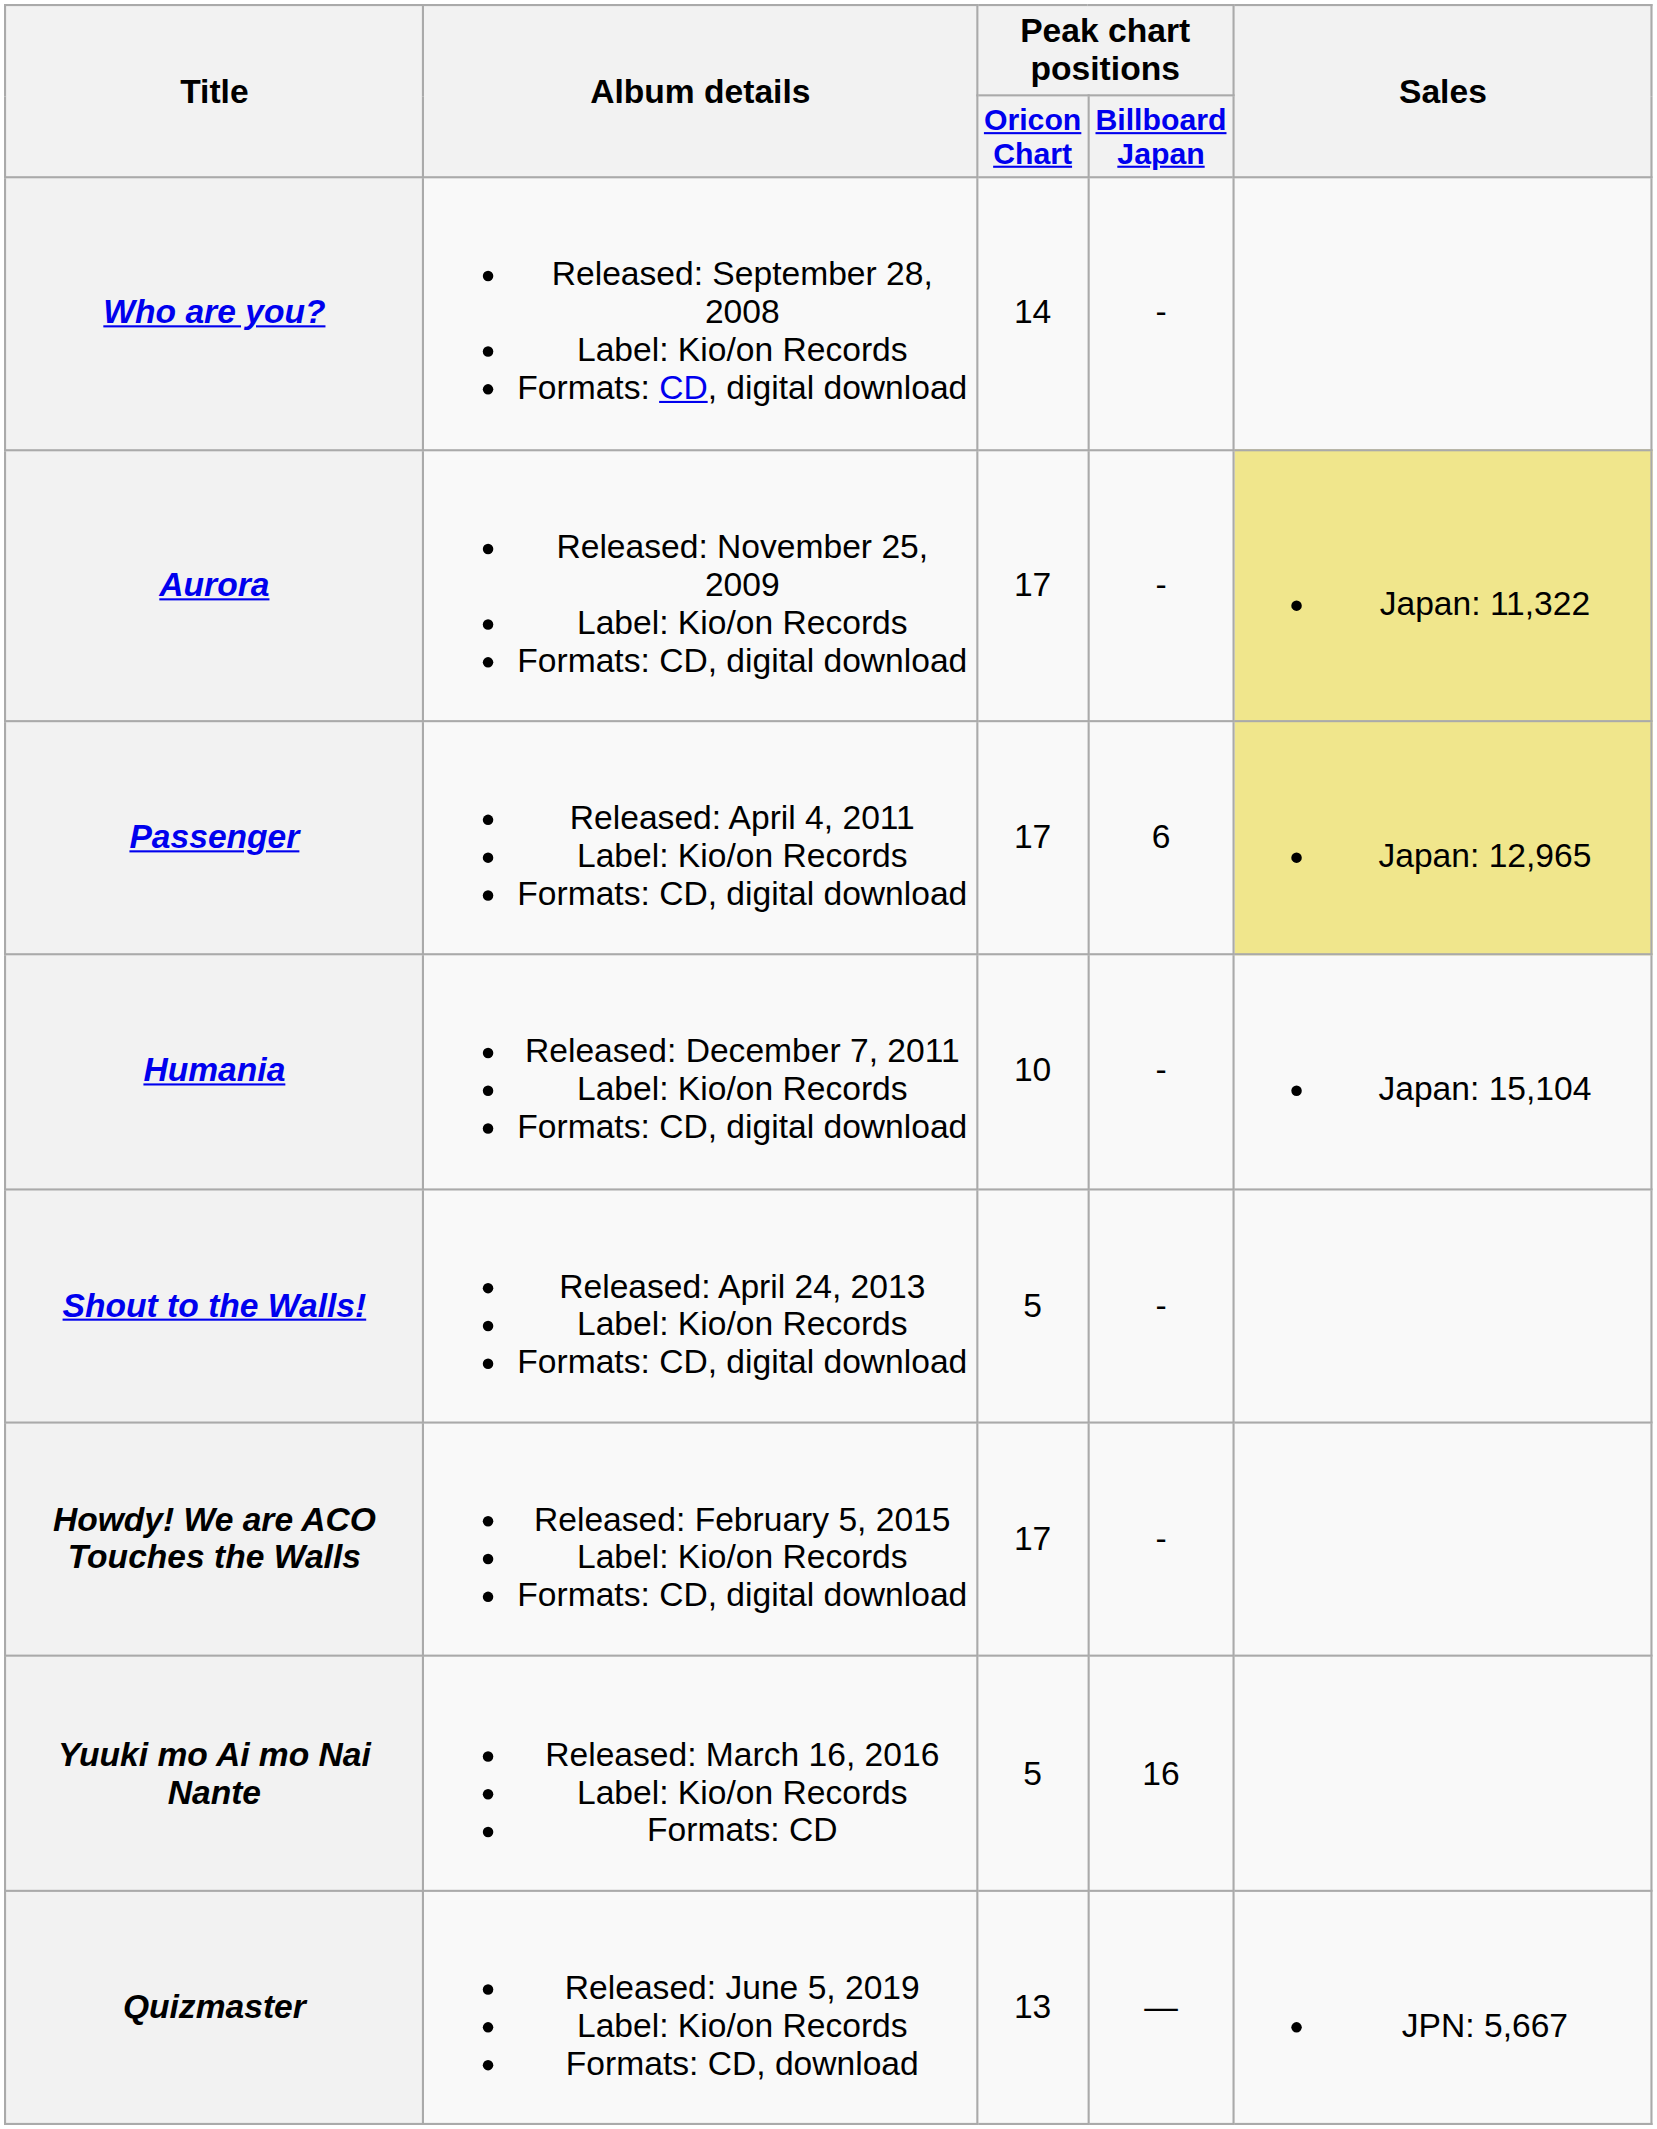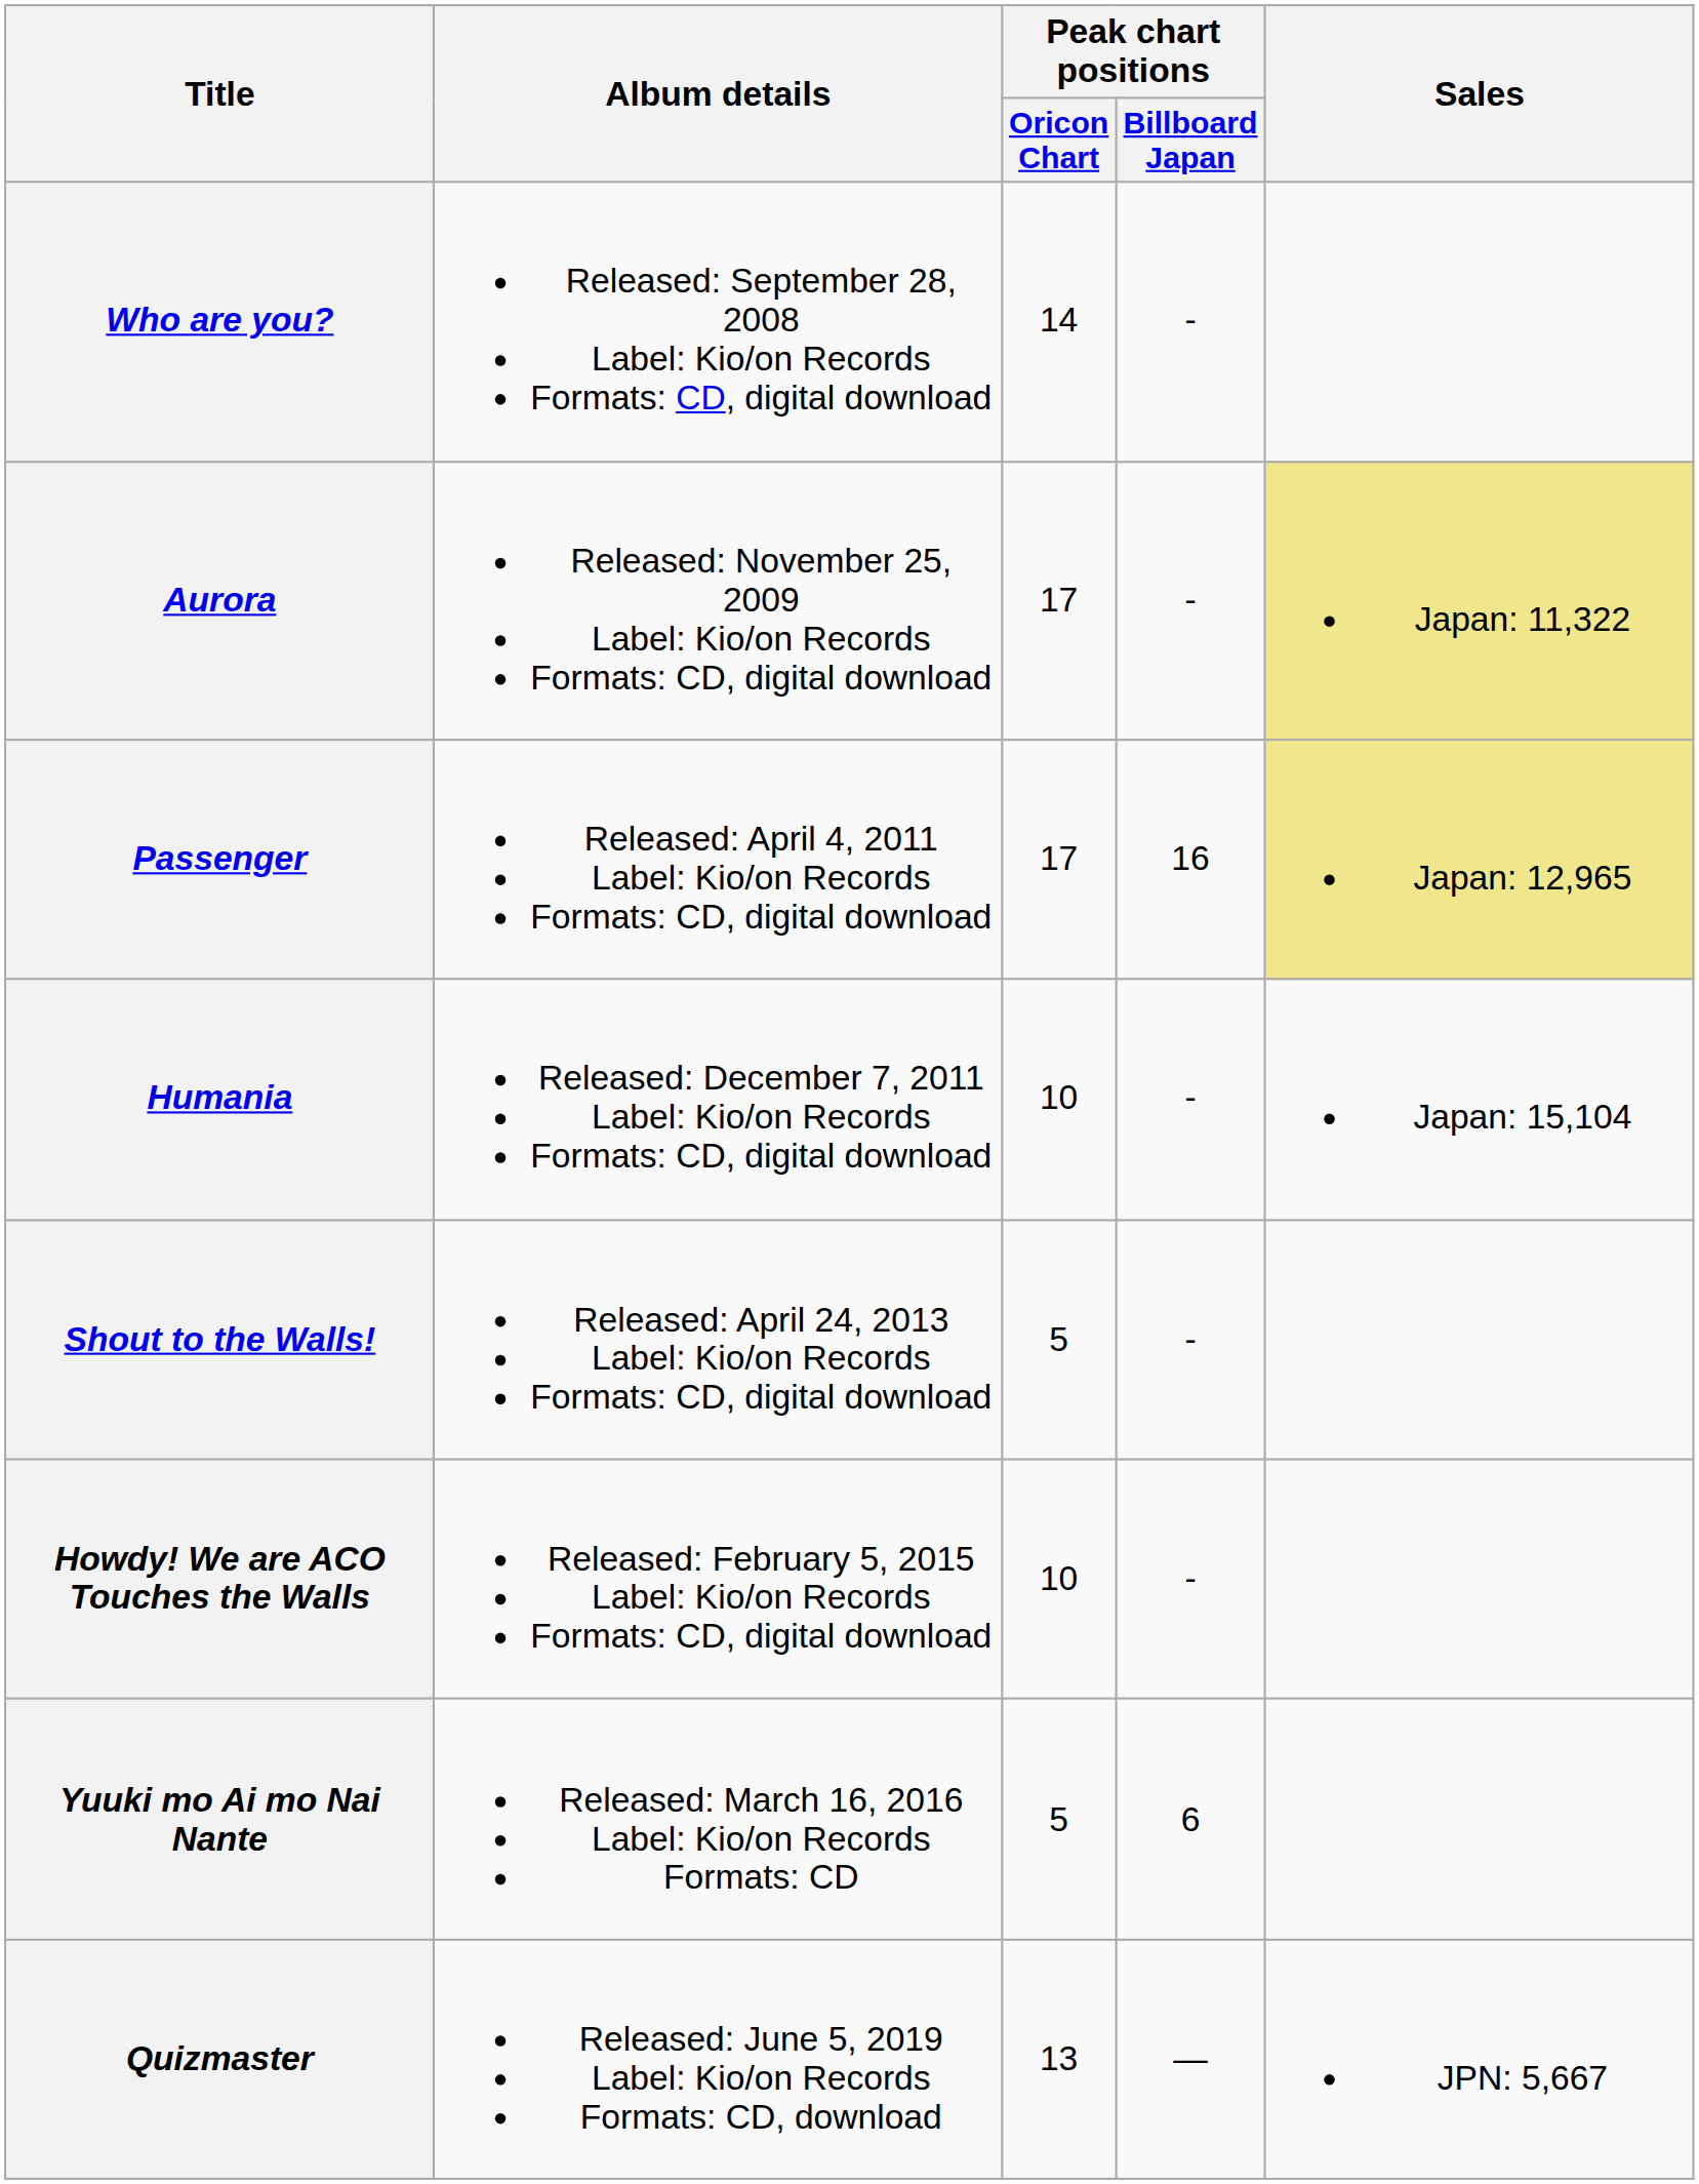Passenger | Peak chart positions / Billboard Japan: 6 -> 16
Howdy! We are ACO Touches the Walls | Peak chart positions / Oricon Chart: 17 -> 10
Yuuki mo Ai mo Nai Nante | Peak chart positions / Billboard Japan: 16 -> 6
